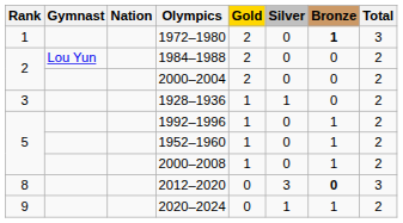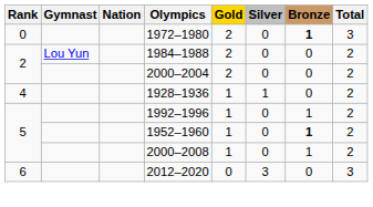1972–1980 | Rank: 1 -> 0
1928–1936 | Rank: 3 -> 4
1952–1960 | Bronze: normal -> bold
2012–2020 | Rank: 8 -> 6
2012–2020 | Bronze: bold -> normal
- row: 9 | 2020–2024 | 0 | 1 | 1 | 2
